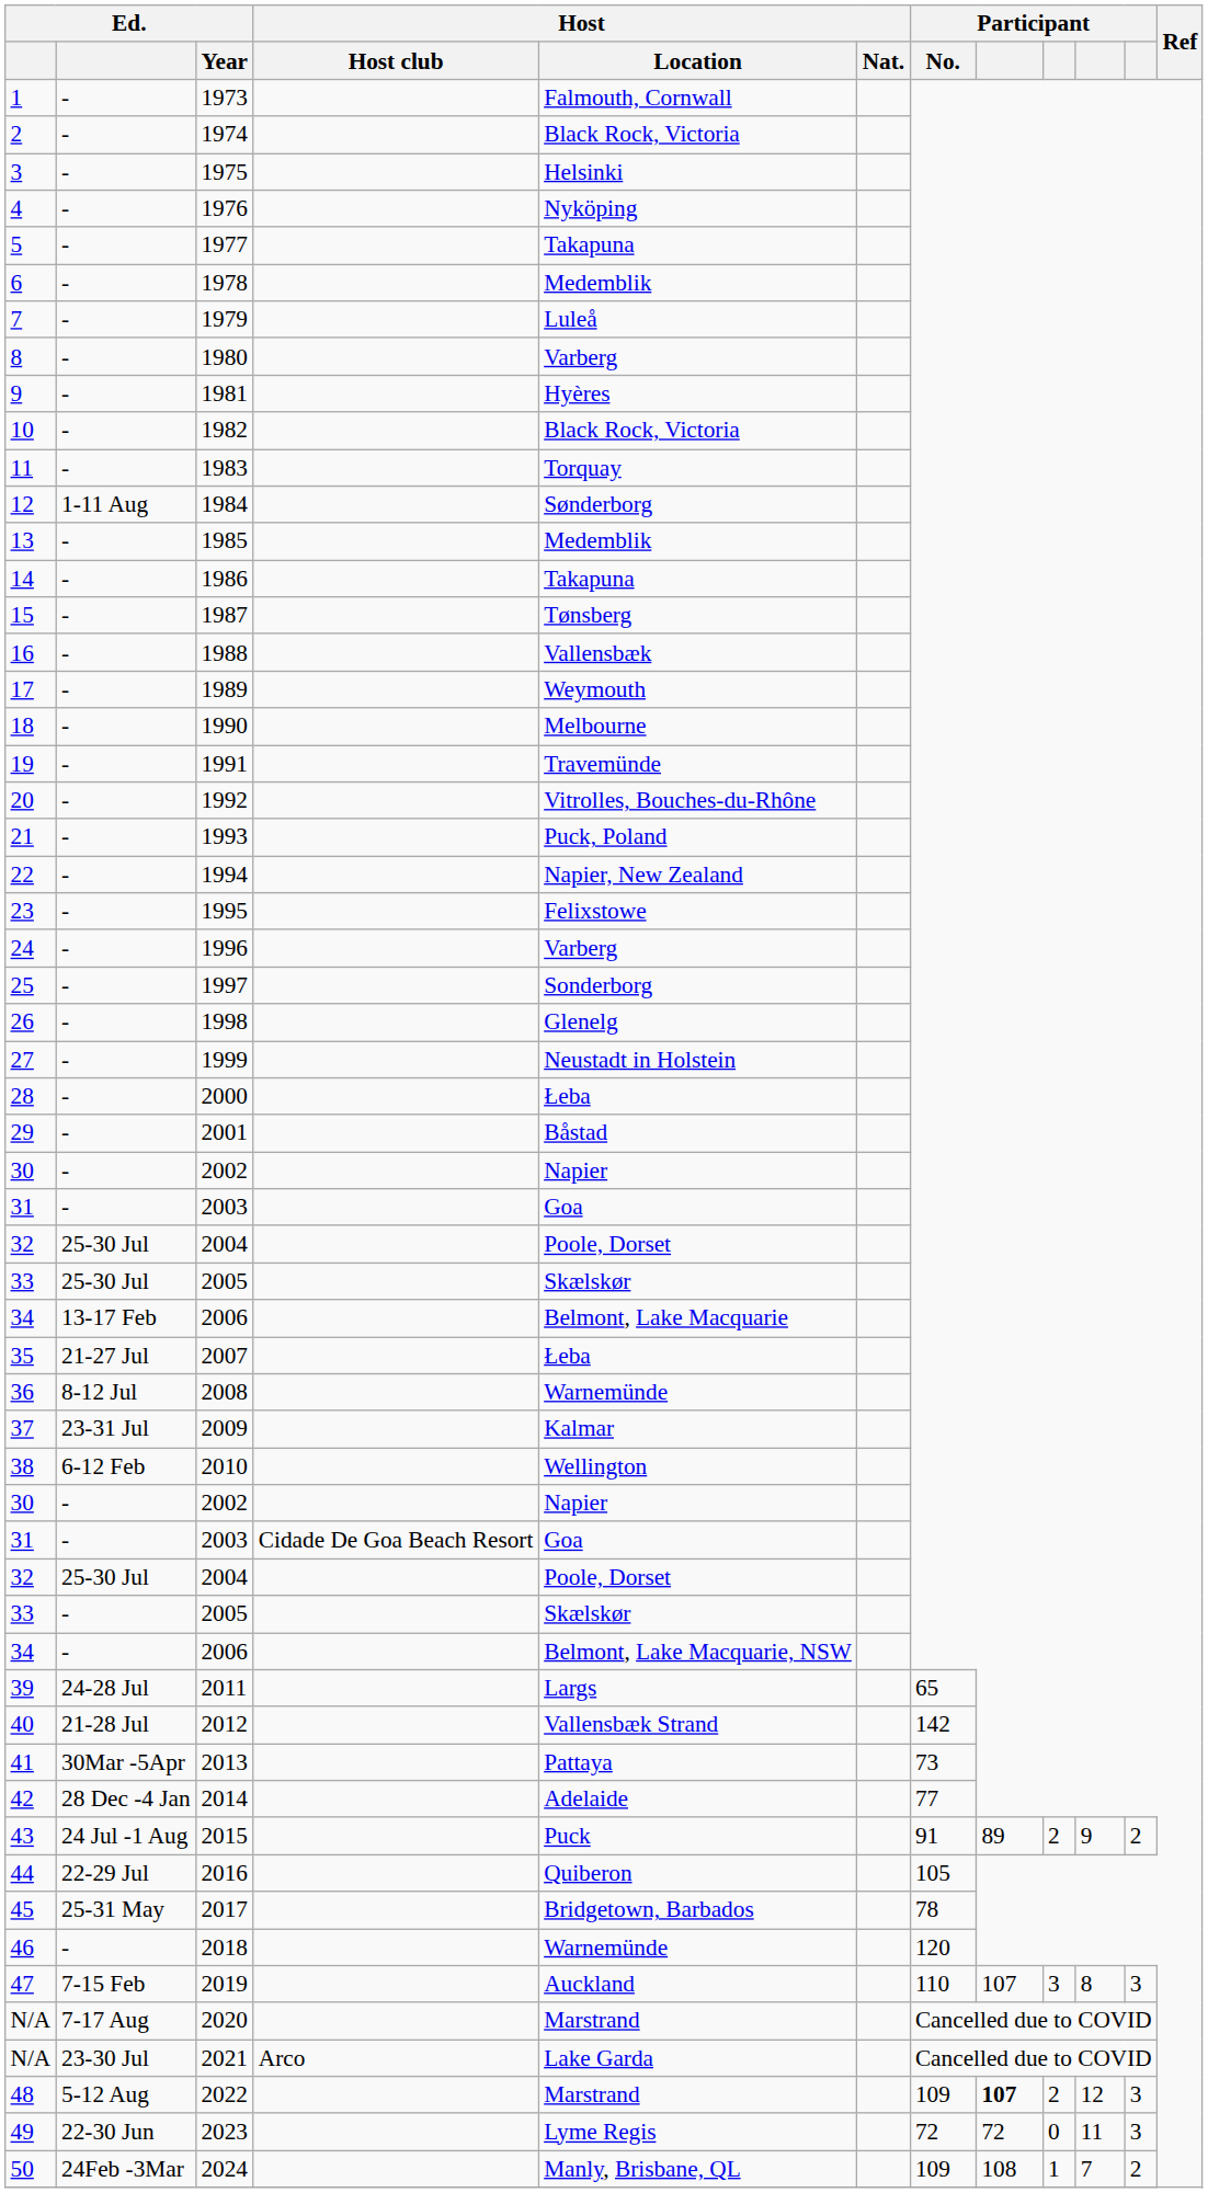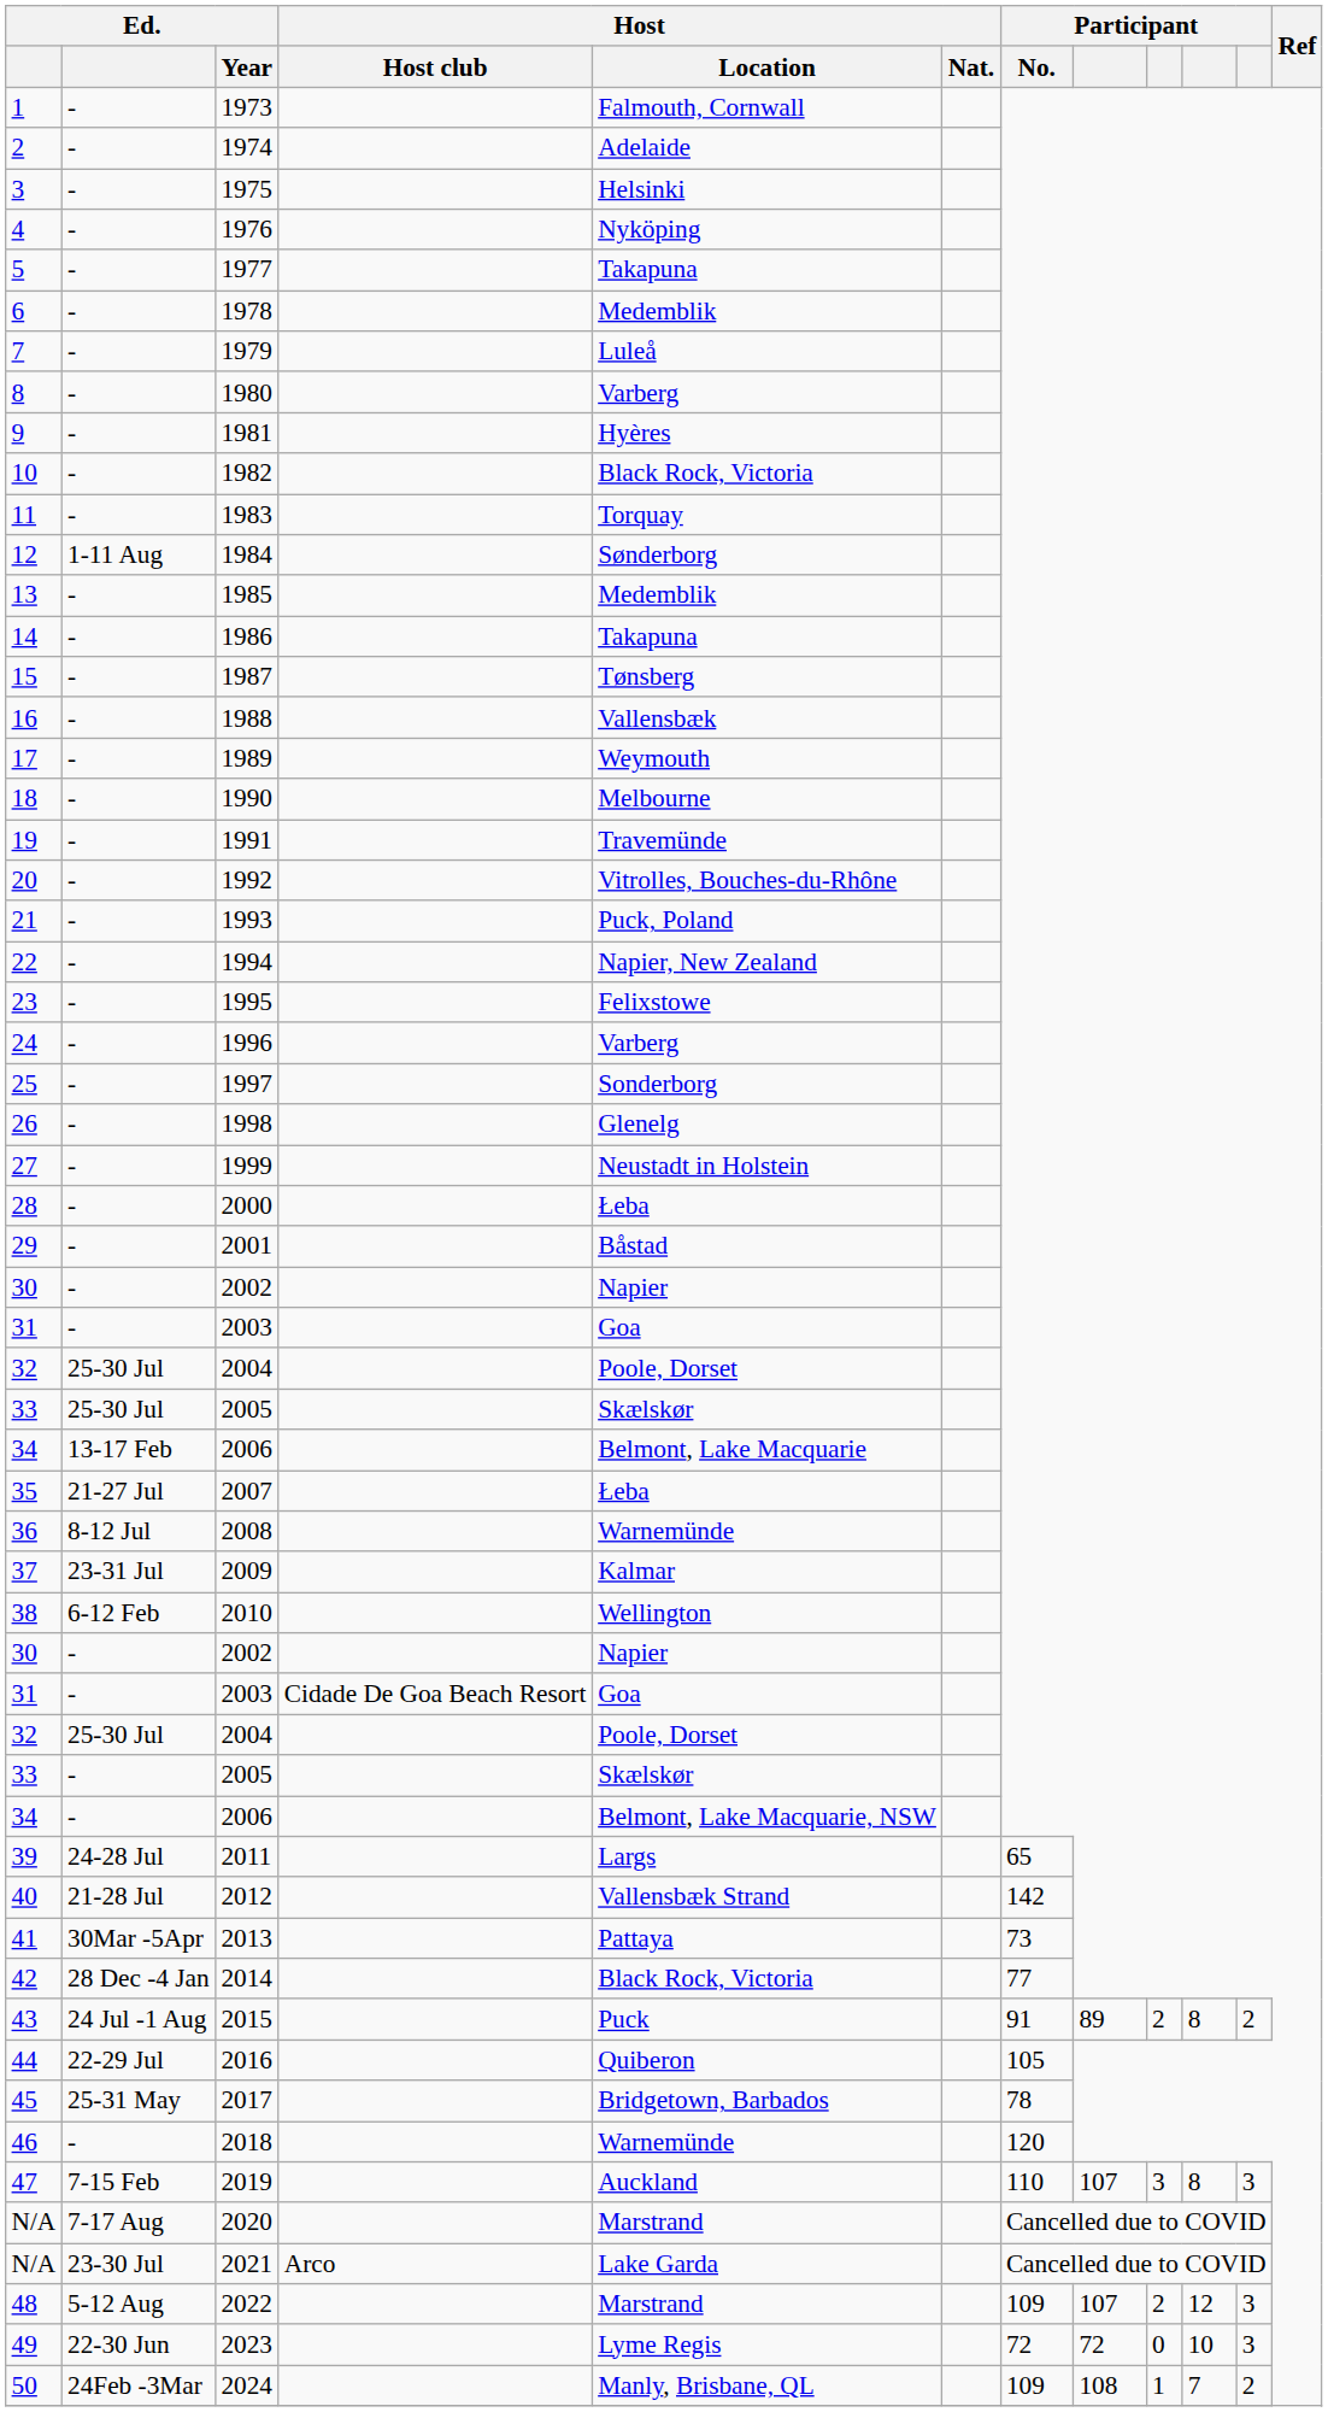1974 | Host / Location: Black Rock, Victoria -> Adelaide
2014 | Host / Location: Adelaide -> Black Rock, Victoria
2015 | column 10: 9 -> 8
2022 | column 8: bold -> normal
2023 | column 10: 11 -> 10
